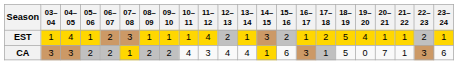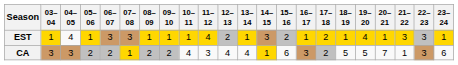EST | 04–05: gold background -> no background
EST | 06–07: 2 -> 3
EST | 18–19: 5 -> 1
EST | 21–22: 1 -> 3
EST | 22–23: 2 -> 3
CA | 17–18: 1 -> 2
CA | 19–20: 0 -> 5
